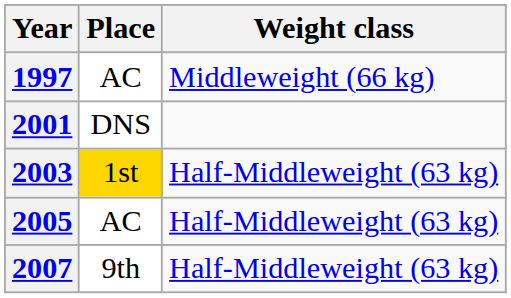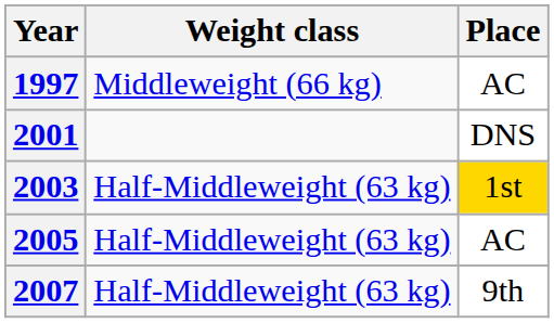columns swapped: Place <-> Weight class
